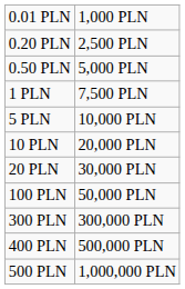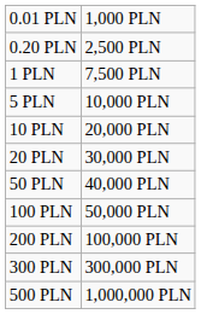- row: 0.50 PLN | 5,000 PLN
+ row: 50 PLN | 40,000 PLN
+ row: 200 PLN | 100,000 PLN
- row: 400 PLN | 500,000 PLN
